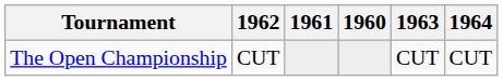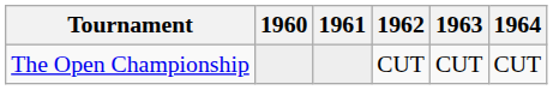columns swapped: 1960 <-> 1962
